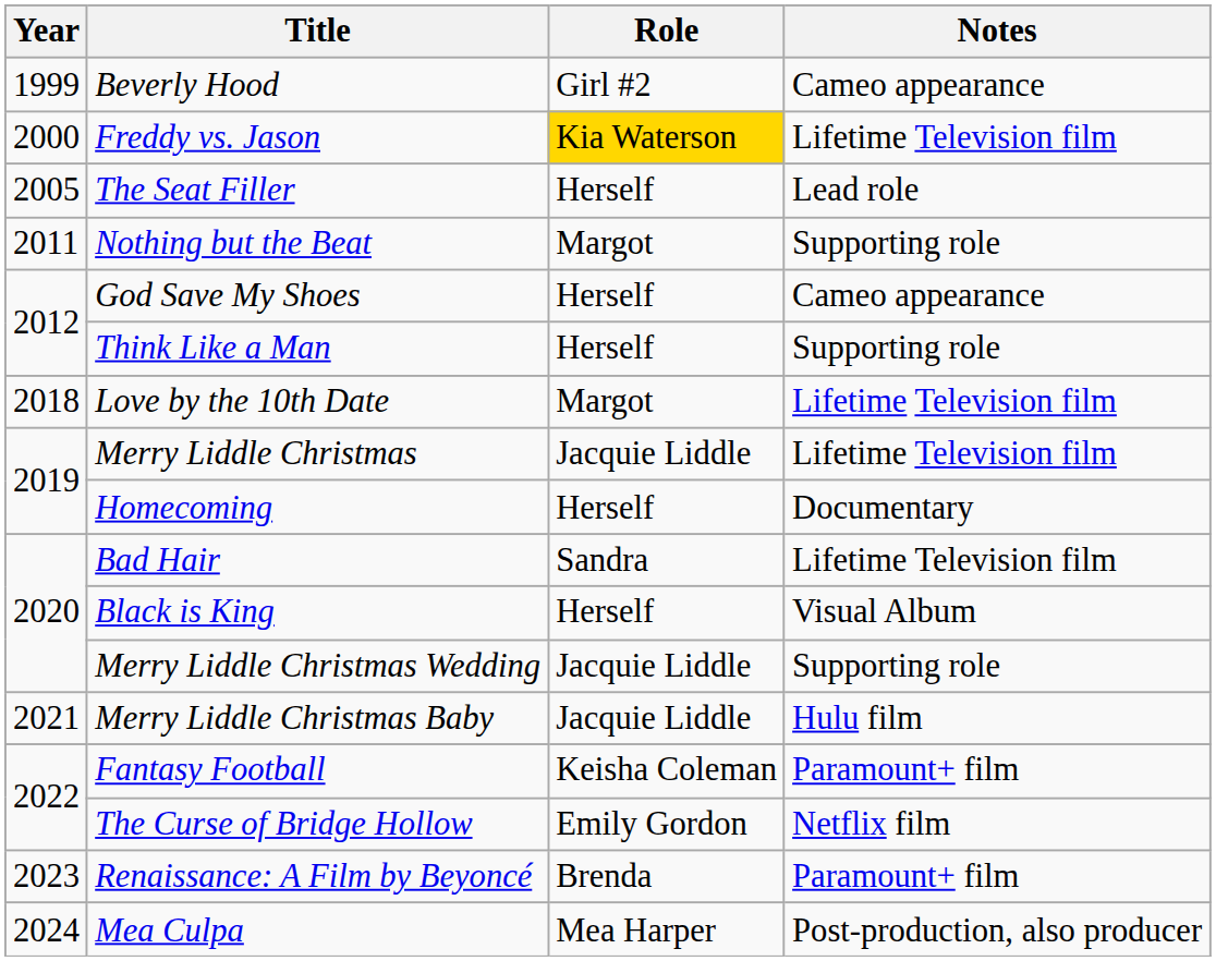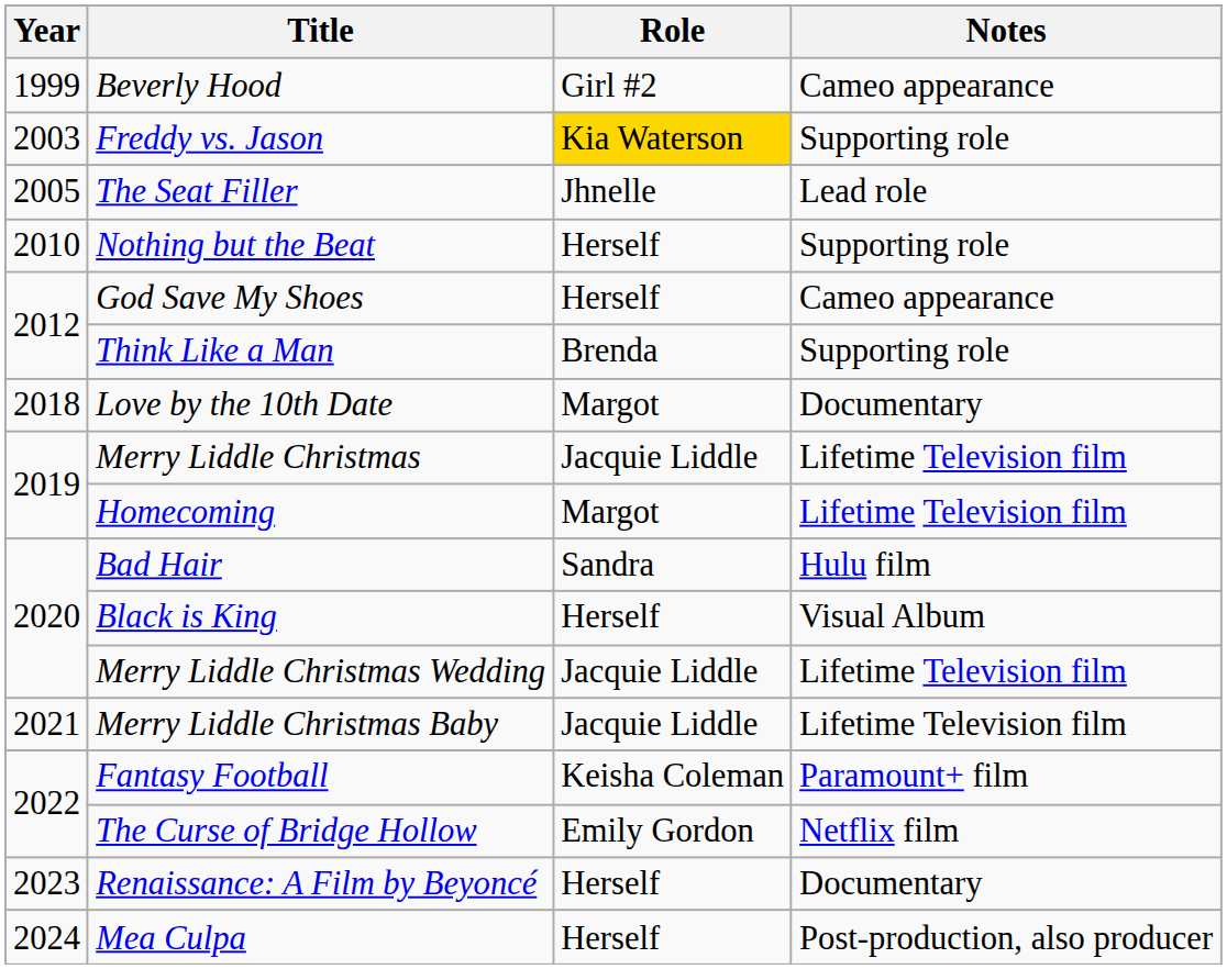Freddy vs. Jason | Year: 2000 -> 2003
Freddy vs. Jason | Notes: Lifetime Television film -> Supporting role
The Seat Filler | Role: Herself -> Jhnelle
Nothing but the Beat | Year: 2011 -> 2010
Nothing but the Beat | Role: Margot -> Herself
Think Like a Man | Role: Herself -> Brenda
Love by the 10th Date | Notes: Lifetime Television film -> Documentary
Homecoming | Role: Herself -> Margot
Homecoming | Notes: Documentary -> Lifetime Television film
Bad Hair | Notes: Lifetime Television film -> Hulu film
Merry Liddle Christmas Wedding | Notes: Supporting role -> Lifetime Television film
Merry Liddle Christmas Baby | Notes: Hulu film -> Lifetime Television film
Renaissance: A Film by Beyoncé | Role: Brenda -> Herself
Renaissance: A Film by Beyoncé | Notes: Paramount+ film -> Documentary
Mea Culpa | Role: Mea Harper -> Herself
